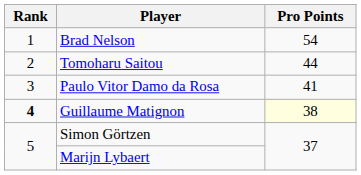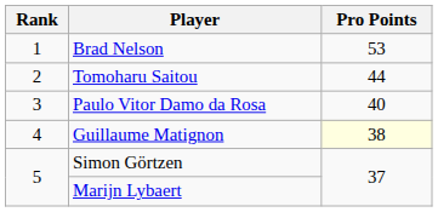Brad Nelson | Pro Points: 54 -> 53
Paulo Vitor Damo da Rosa | Pro Points: 41 -> 40
Guillaume Matignon | Rank: bold -> normal
